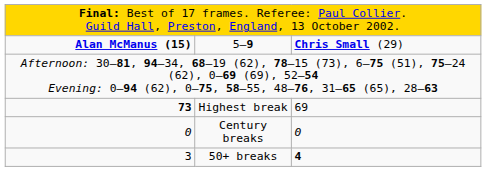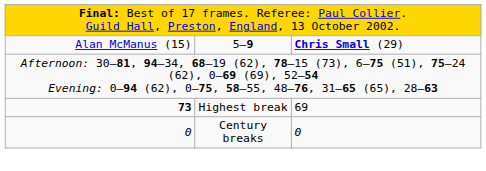5–9 | column 1: bold -> normal
- row: 3 | 50+ breaks | 4
